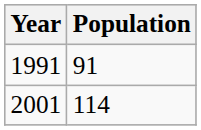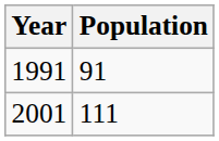2001 | Population: 114 -> 111
